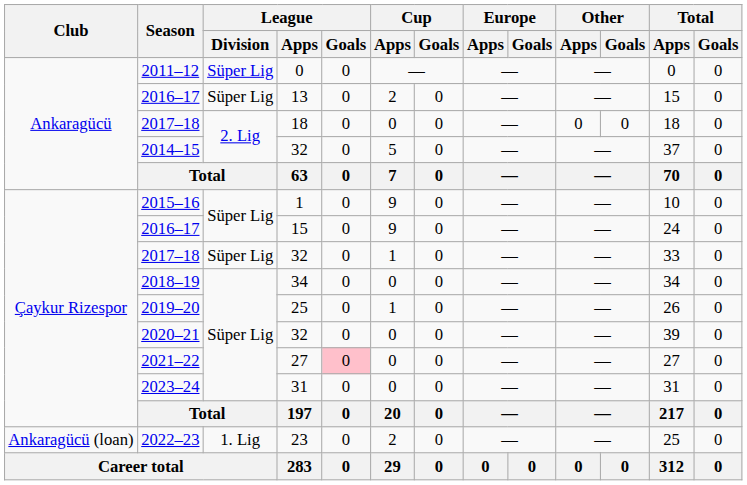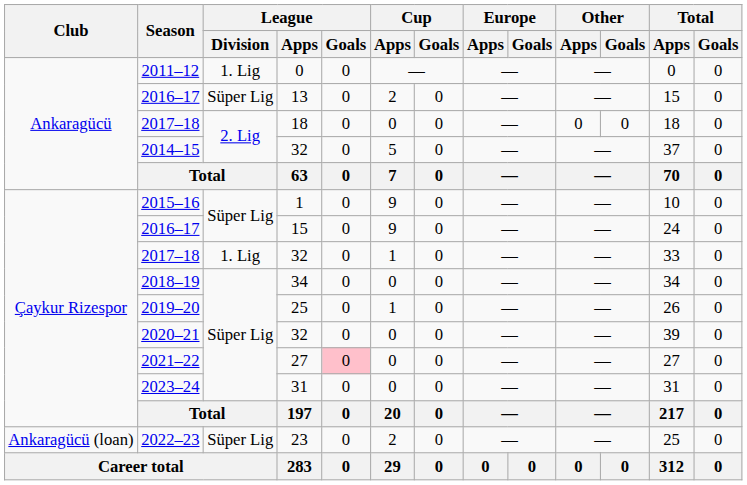2011–12 | League / Division: Süper Lig -> 1. Lig
2017–18 / 32 | League / Division: Süper Lig -> 1. Lig
2022–23 | League / Division: 1. Lig -> Süper Lig
